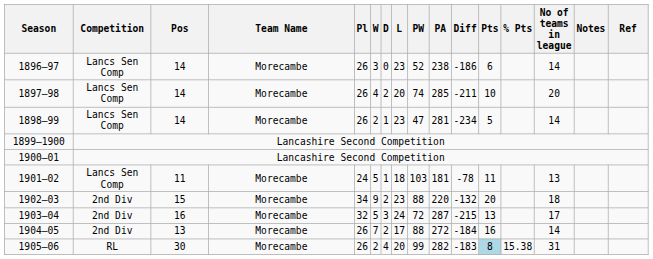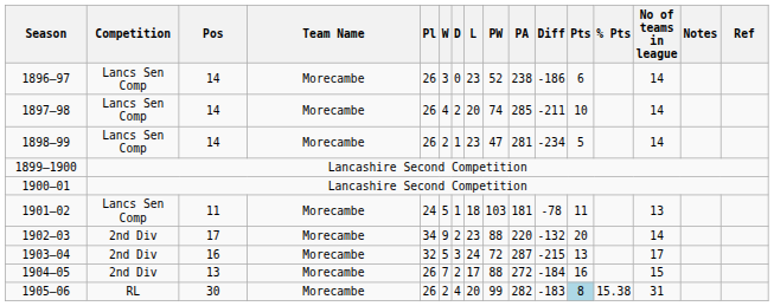1897–98 | No of teams in league: 20 -> 14
1902–03 | Pos: 15 -> 17
1902–03 | No of teams in league: 18 -> 14
1904–05 | No of teams in league: 14 -> 15
